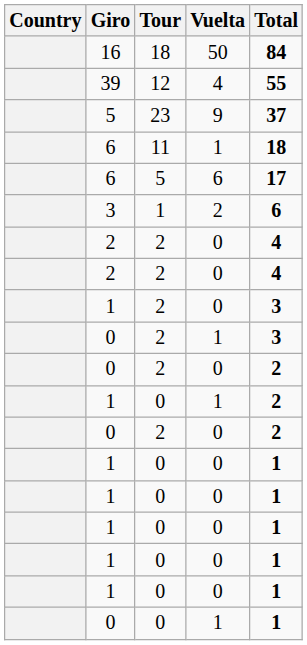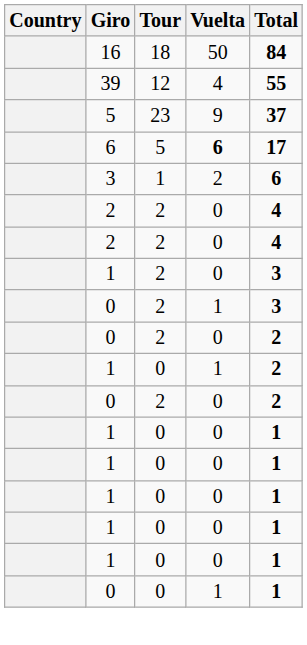- row: 6 | 11 | 1 | 18
6 / 5 | Vuelta: normal -> bold
